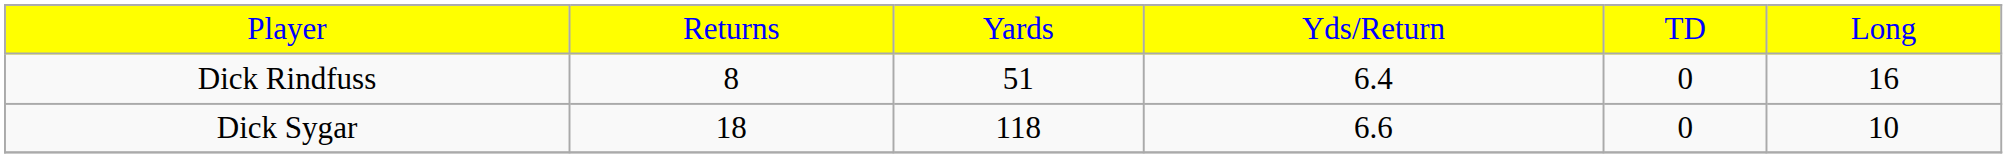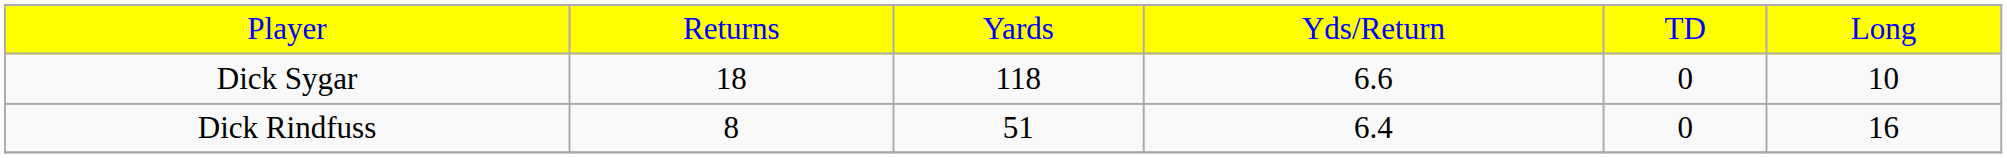rows swapped: Dick Sygar <-> Dick Rindfuss
